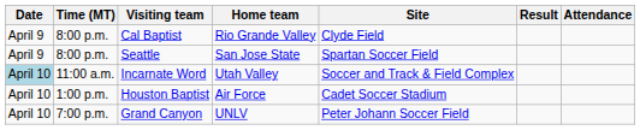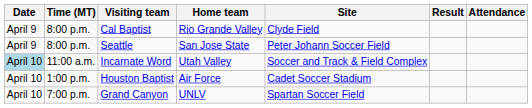Seattle | Site: Spartan Soccer Field -> Peter Johann Soccer Field
Grand Canyon | Site: Peter Johann Soccer Field -> Spartan Soccer Field
